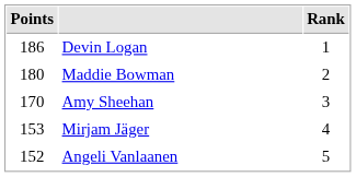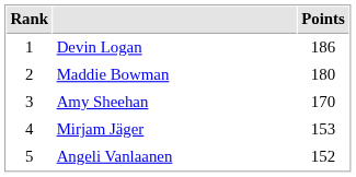columns swapped: Rank <-> Points
